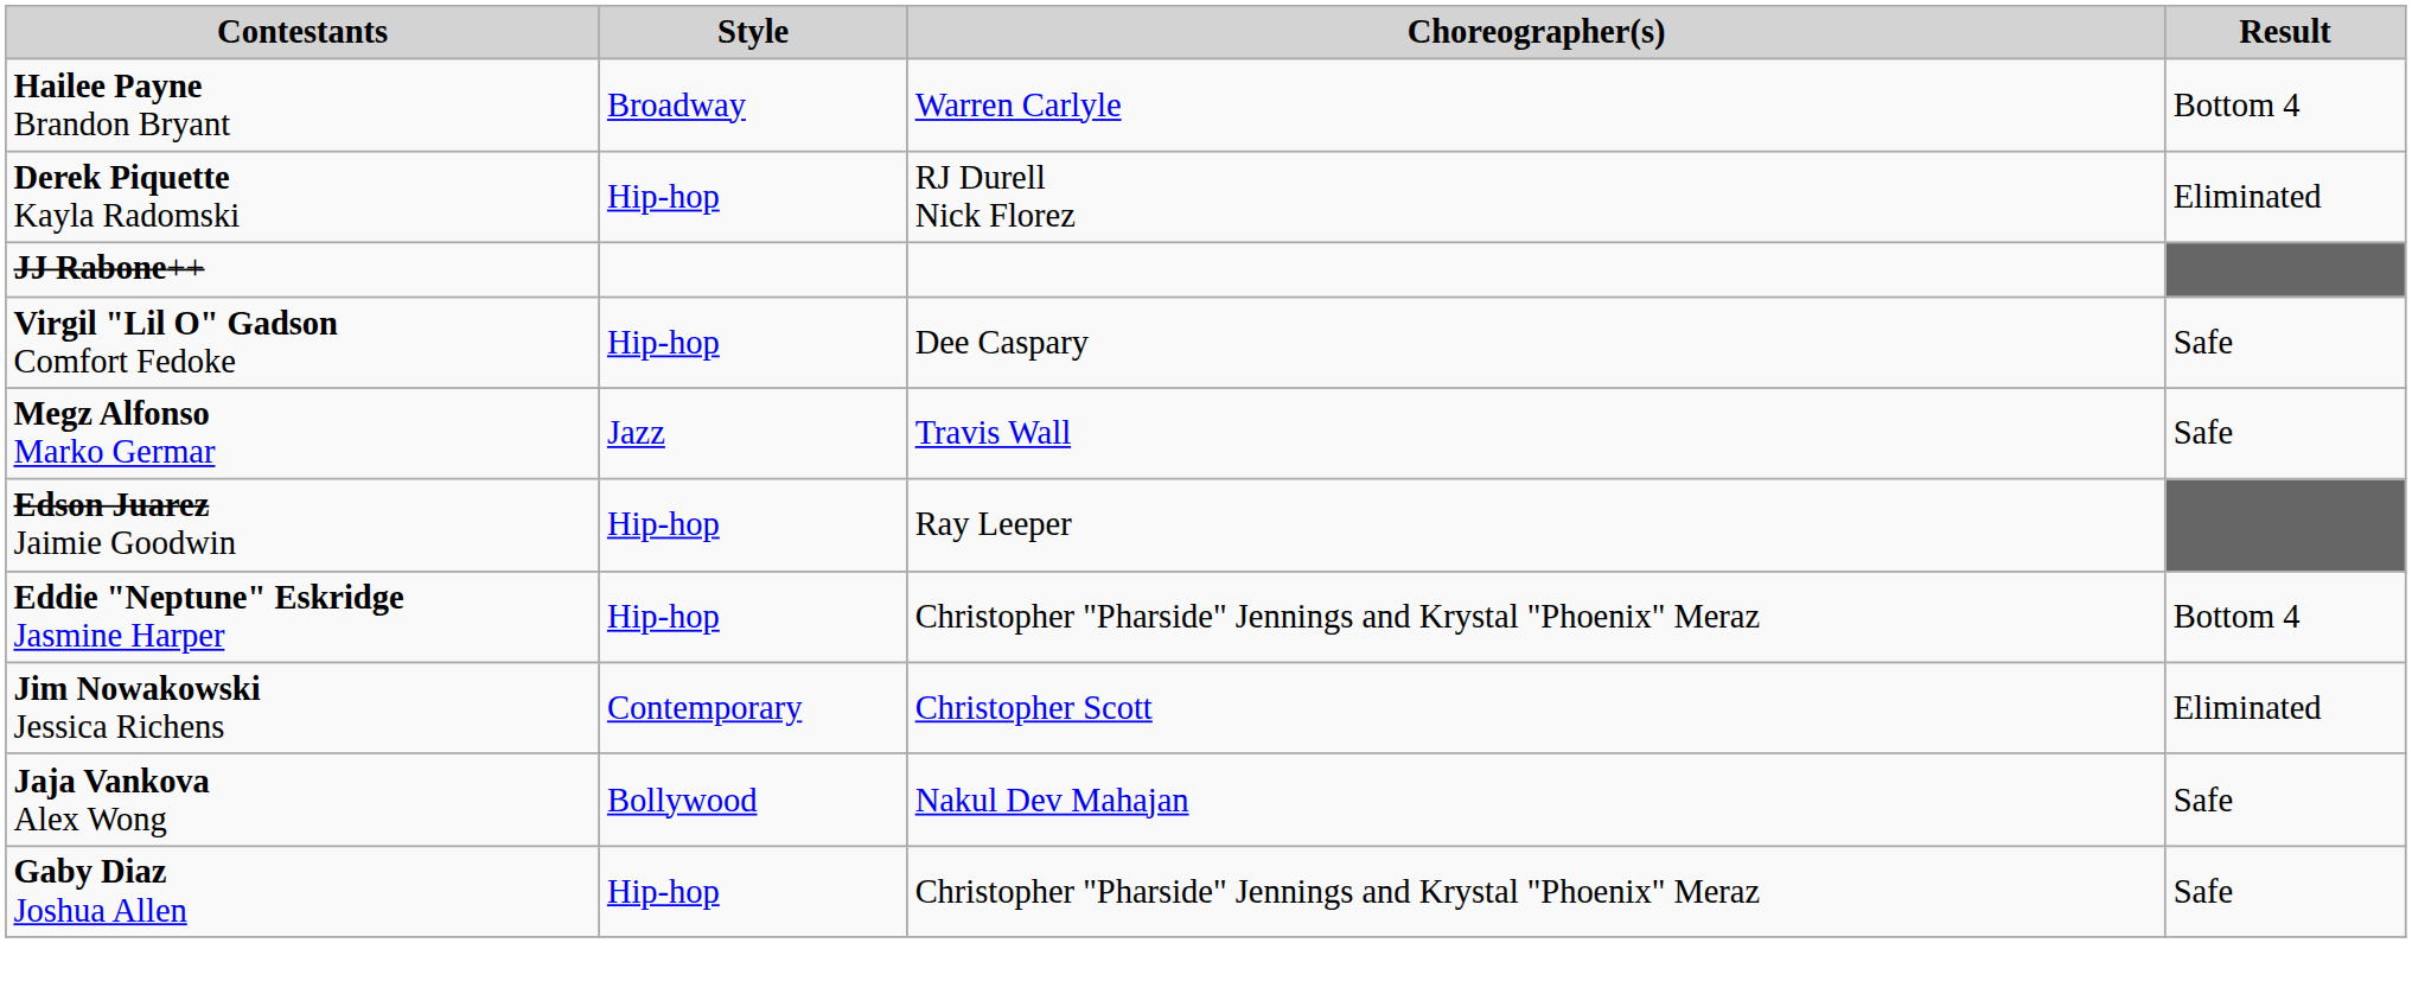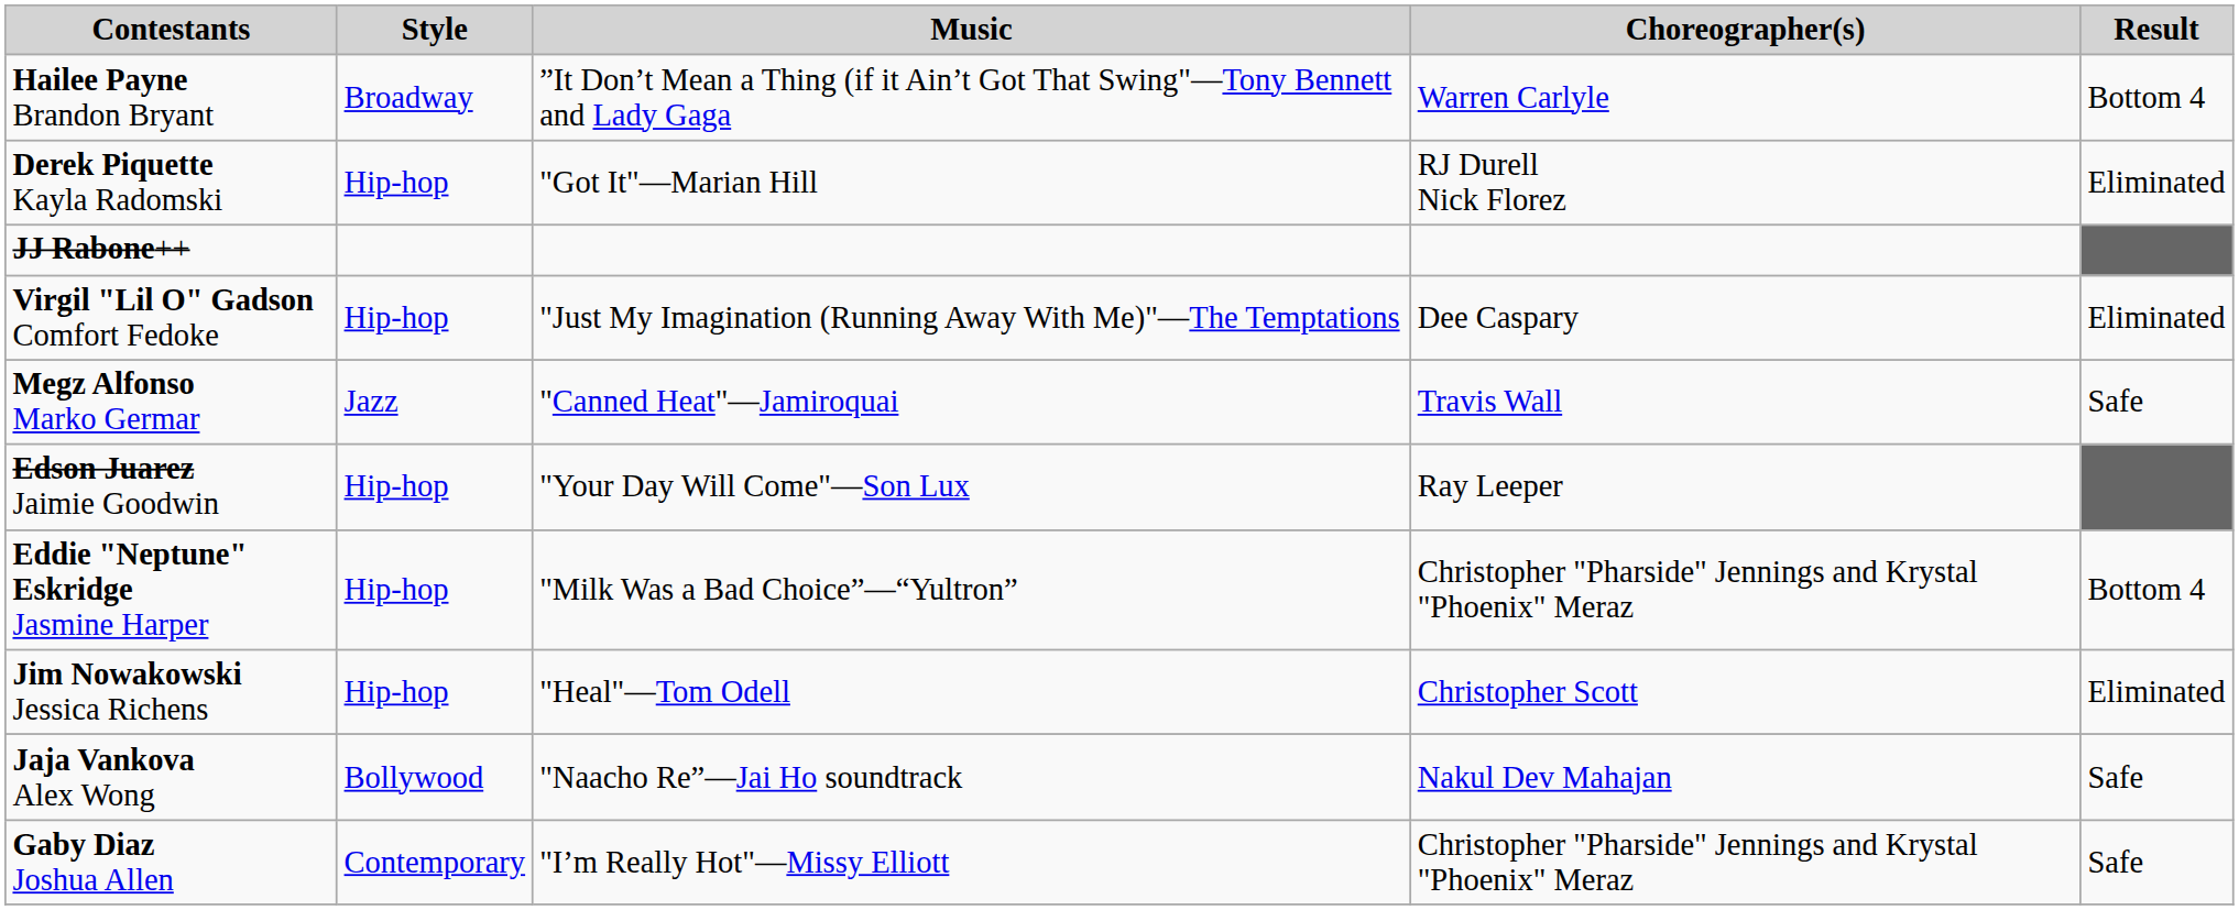+ column: Music | ”It Don’t Mean a Thing (if it Ain’t Got That Swing"—Tony Bennett and Lady Gaga | "Got It"—Marian Hill | "Just My Imagination (Running Away With Me)"—The Temptations | "Canned Heat"—Jamiroquai | "Your Day Will Come"—Son Lux | "Milk Was a Bad Choice”—“Yultron” | "Heal"—Tom Odell | "Naacho Re”—Jai Ho soundtrack | "I’m Really Hot"—Missy Elliott
Virgil "Lil O" Gadson Comfort Fedoke | Result: Safe -> Eliminated
Jim Nowakowski Jessica Richens | Style: Contemporary -> Hip-hop
Gaby Diaz Joshua Allen | Style: Hip-hop -> Contemporary
